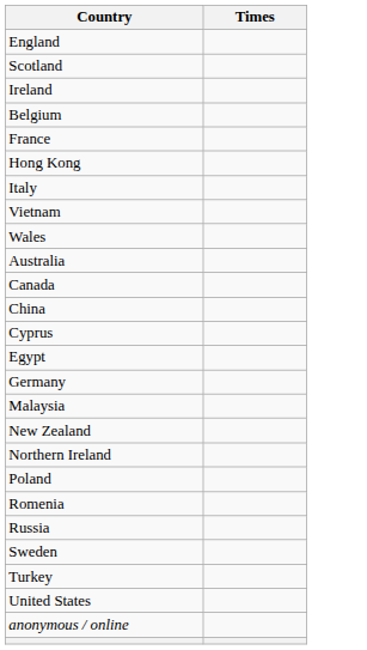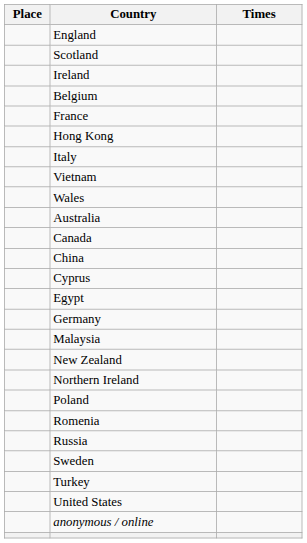+ column: Place
